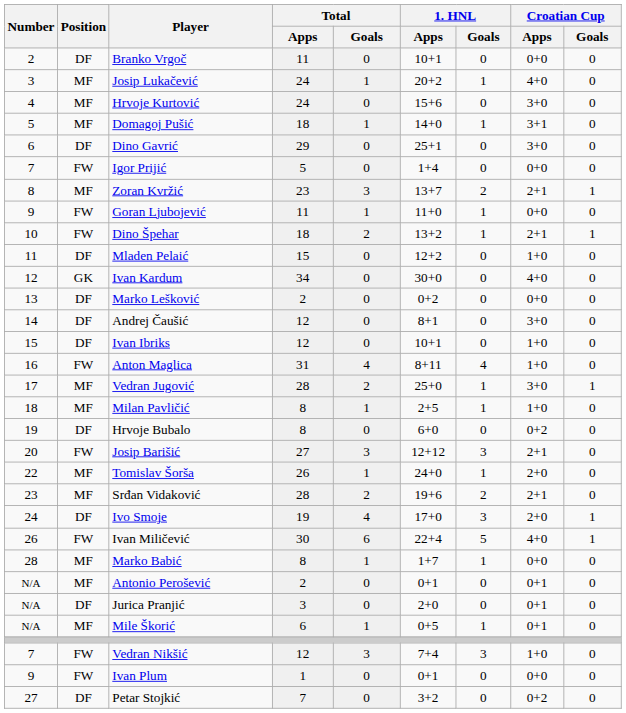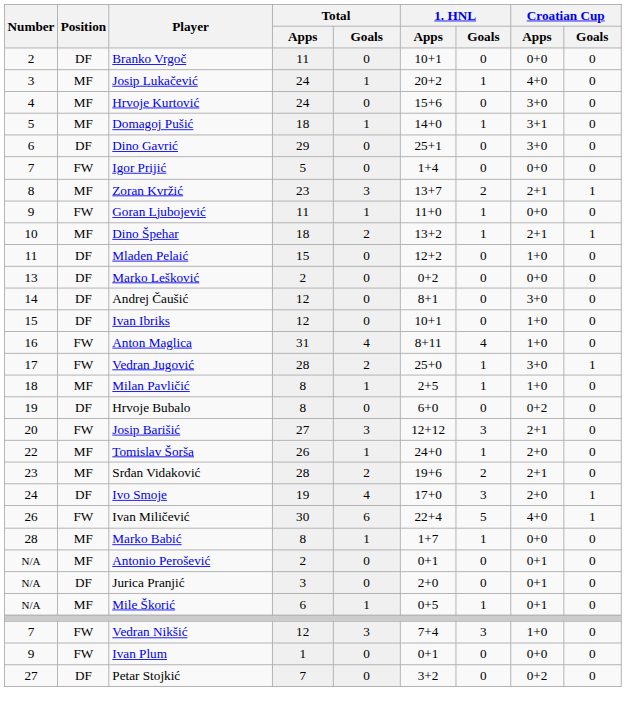Dino Špehar | Position: FW -> MF
- row: 12 | GK | Ivan Kardum | 34 | 0 | 30+0 | 0 | 4+0 | 0
Vedran Jugović | Position: MF -> FW
